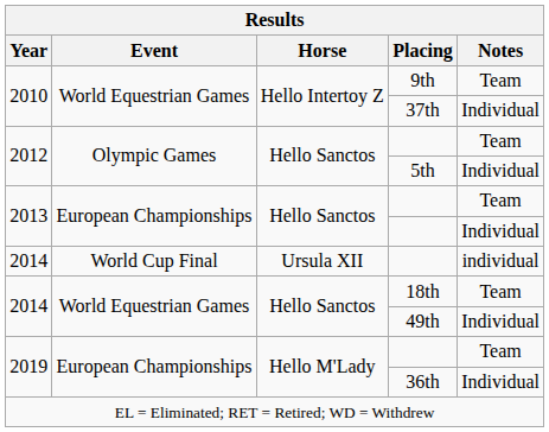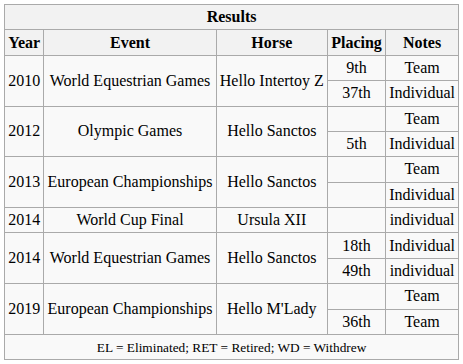18th | Notes: Team -> Individual
49th | Notes: Individual -> individual
36th | Notes: Individual -> Team
